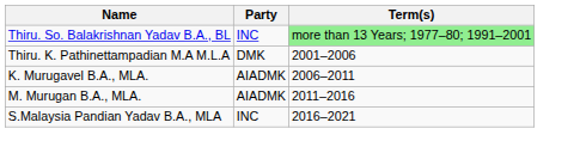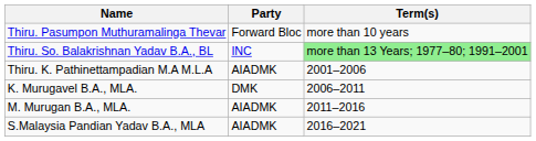+ row: Thiru. Pasumpon Muthuramalinga Thevar | Forward Bloc | more than 10 years
Thiru. K. Pathinettampadian M.A M.L.A | Party: DMK -> AIADMK
K. Murugavel B.A., MLA. | Party: AIADMK -> DMK
S.Malaysia Pandian Yadav B.A., MLA | Party: INC -> AIADMK
